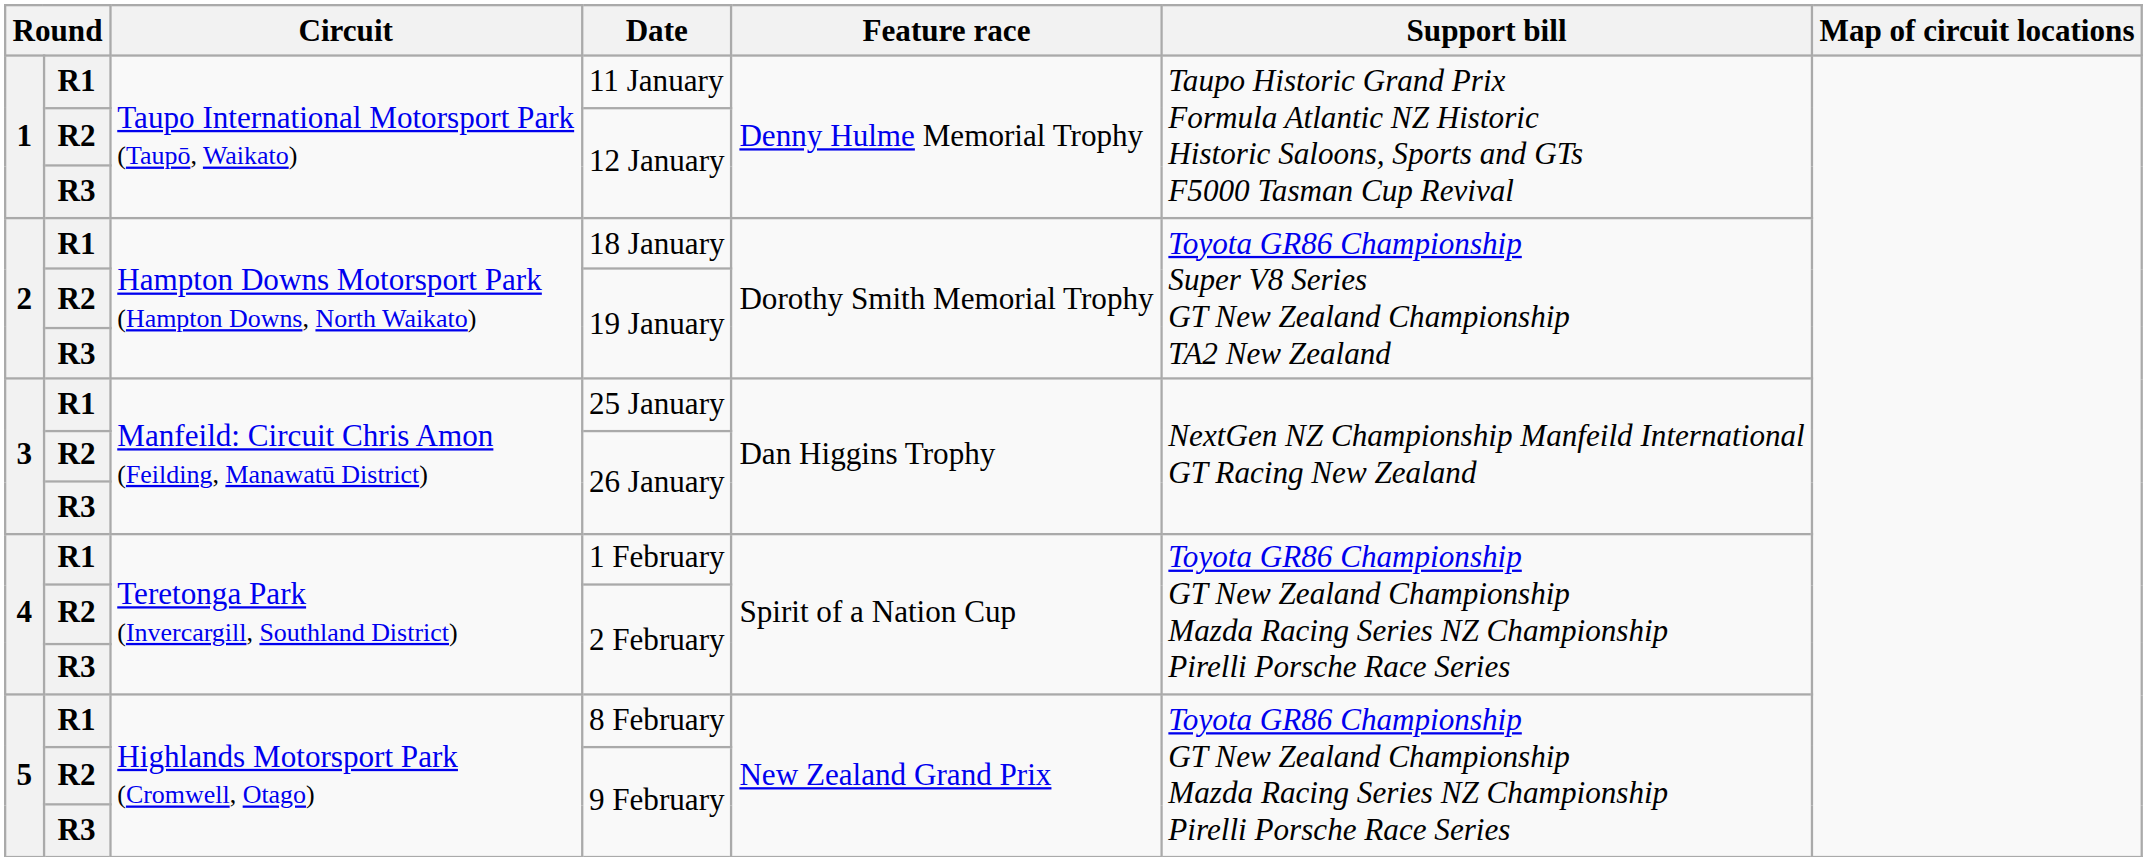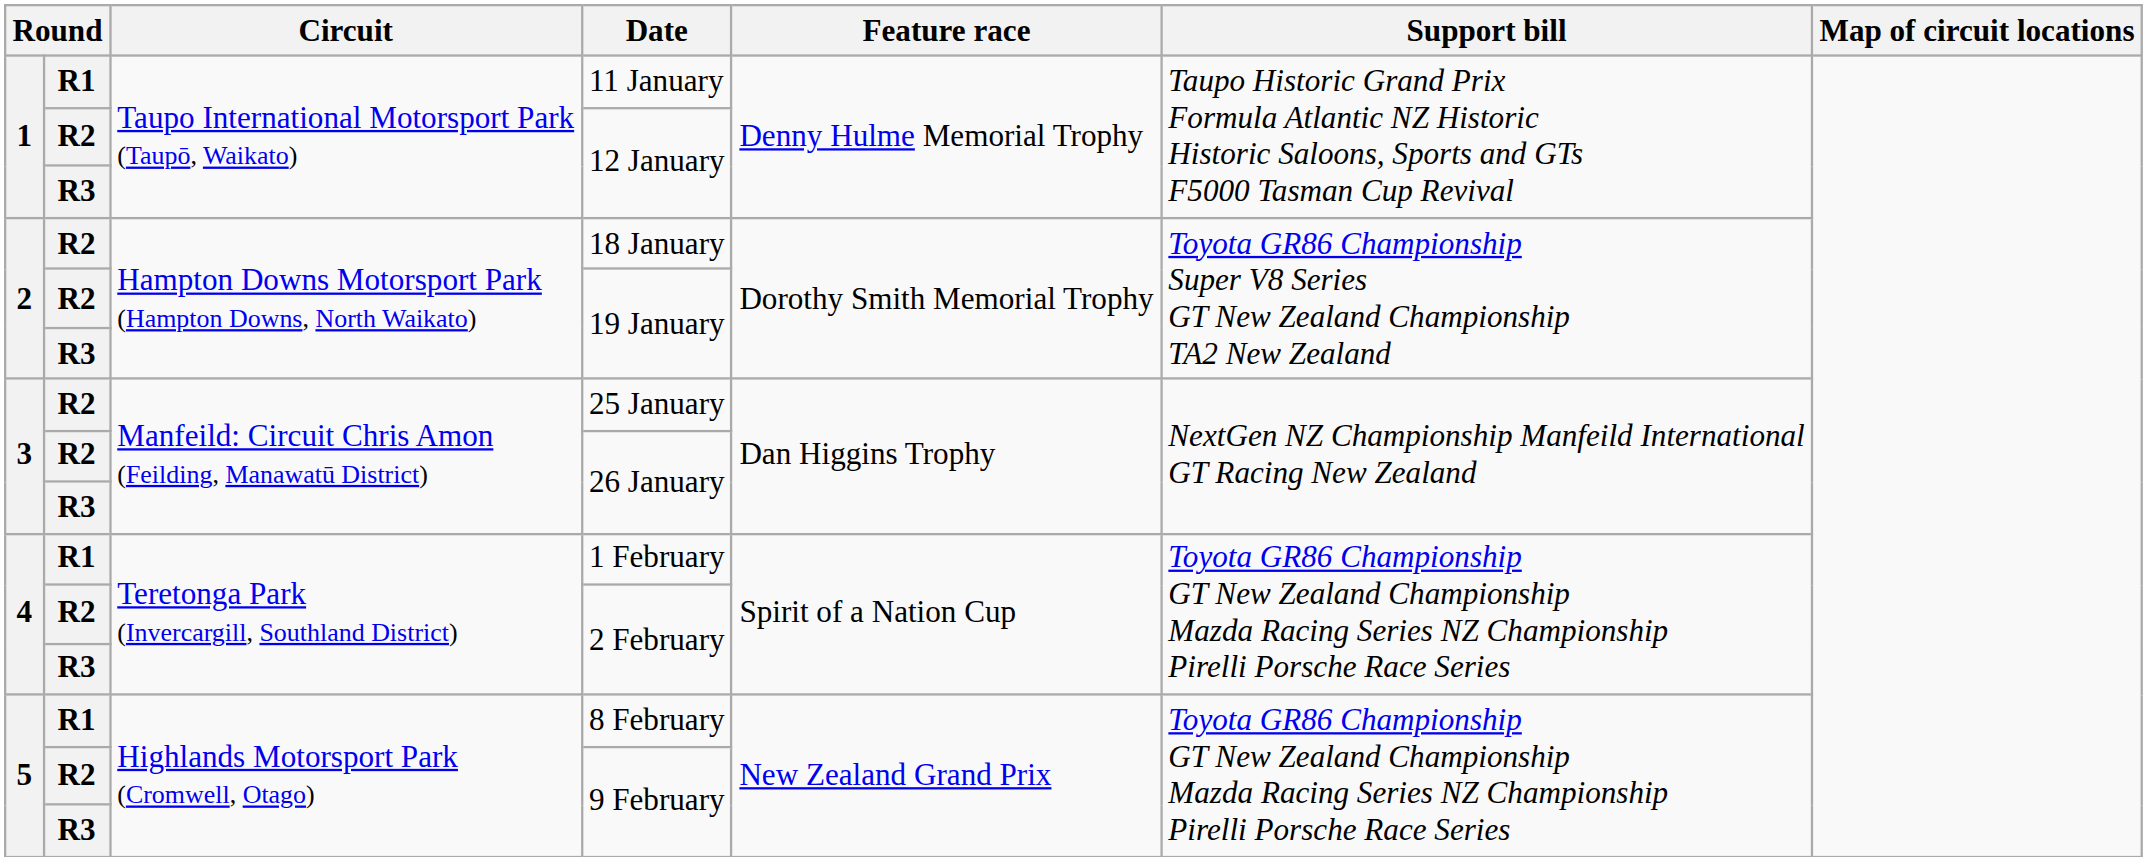18 January | column 2: R1 -> R2
25 January | column 2: R1 -> R2
